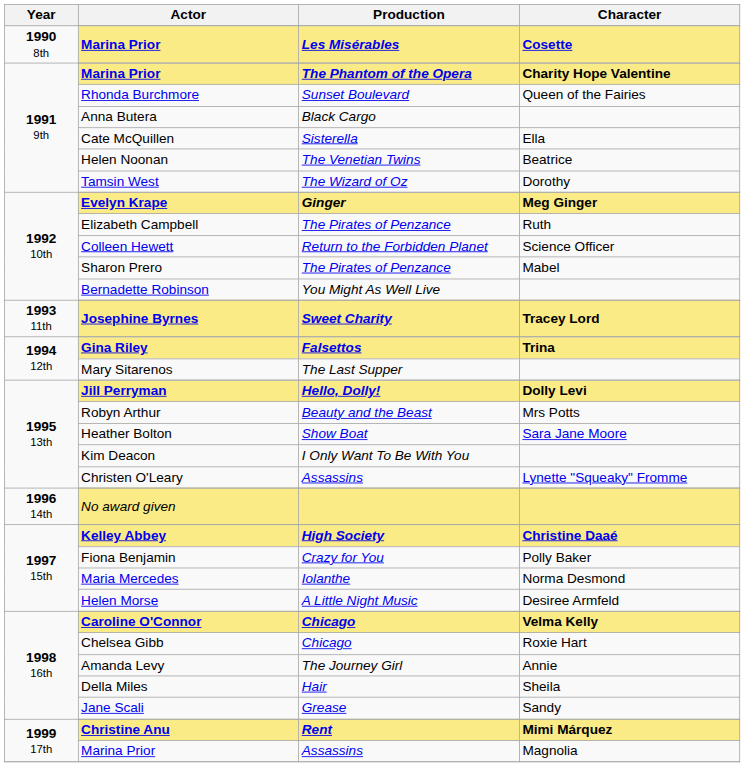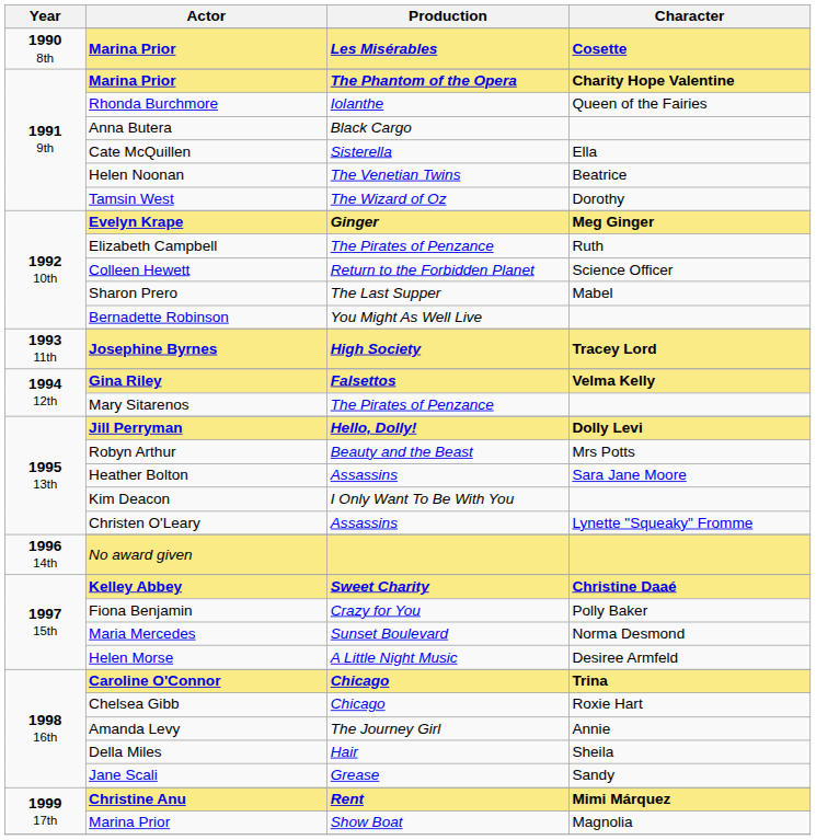Rhonda Burchmore | Production: Sunset Boulevard -> Iolanthe
Sharon Prero | Production: The Pirates of Penzance -> The Last Supper
Josephine Byrnes | Production: Sweet Charity -> High Society
Gina Riley | Character: Trina -> Velma Kelly
Mary Sitarenos | Production: The Last Supper -> The Pirates of Penzance
Heather Bolton | Production: Show Boat -> Assassins
Kelley Abbey | Production: High Society -> Sweet Charity
Maria Mercedes | Production: Iolanthe -> Sunset Boulevard
Caroline O'Connor | Character: Velma Kelly -> Trina
1999 17th / Marina Prior | Production: Assassins -> Show Boat
